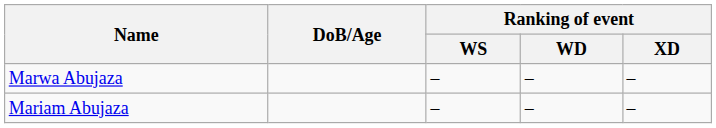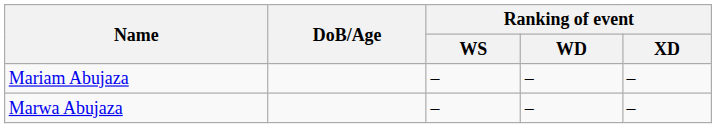rows swapped: Marwa Abujaza <-> Mariam Abujaza
